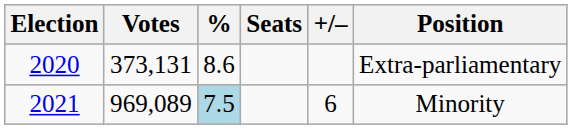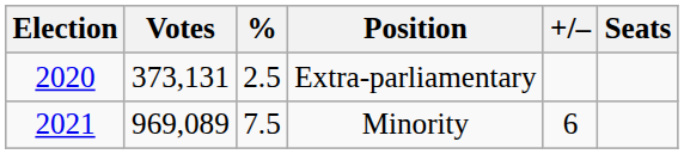columns swapped: Seats <-> Position
2020 | %: 8.6 -> 2.5
2021 | %: lightblue background -> no background
